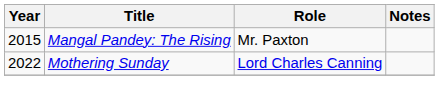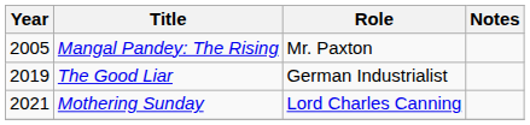Mangal Pandey: The Rising | Year: 2015 -> 2005
+ row: 2019 | The Good Liar | German Industrialist
Mothering Sunday | Year: 2022 -> 2021
